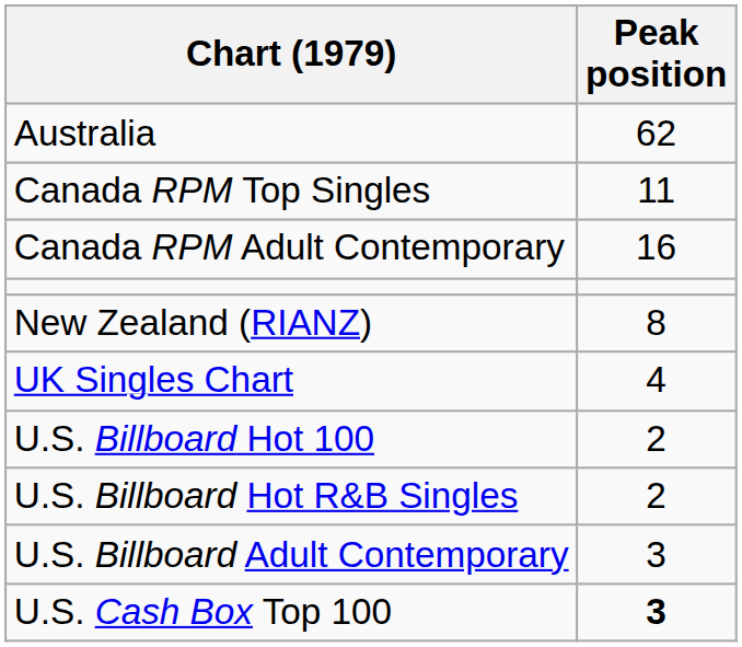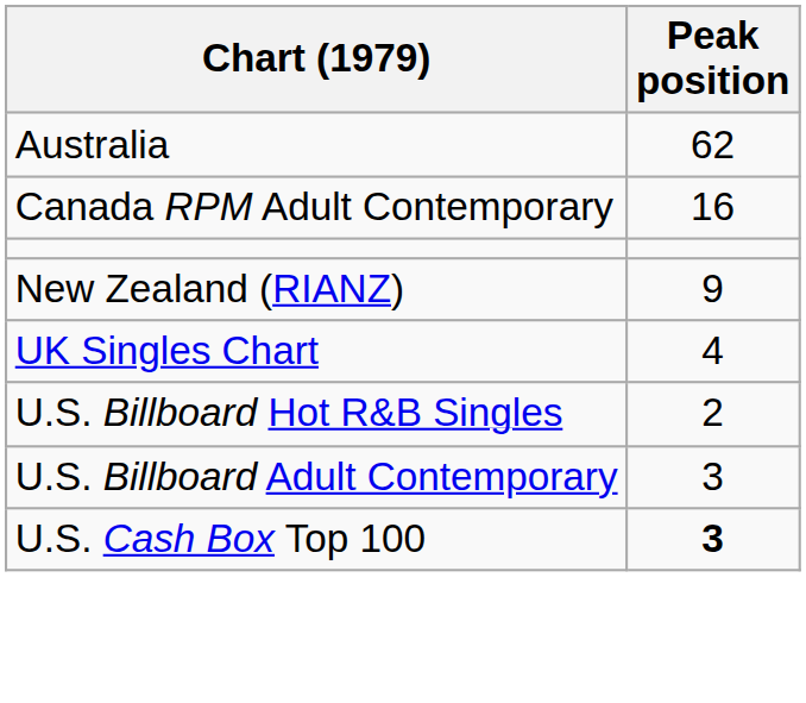- row: Canada RPM Top Singles | 11
New Zealand (RIANZ) | Peak position: 8 -> 9
- row: U.S. Billboard Hot 100 | 2
